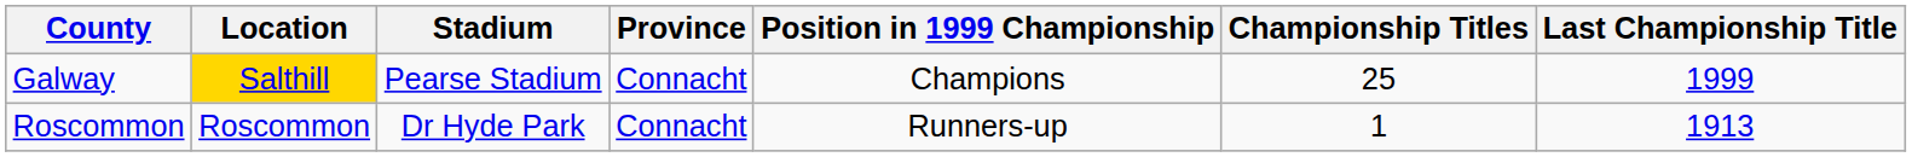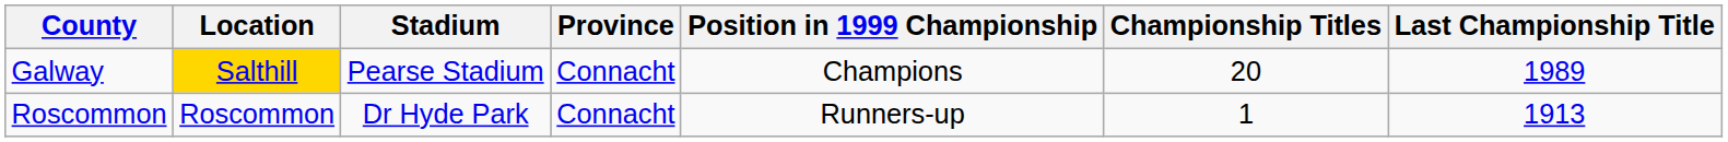Galway | Championship Titles: 25 -> 20
Galway | Last Championship Title: 1999 -> 1989
